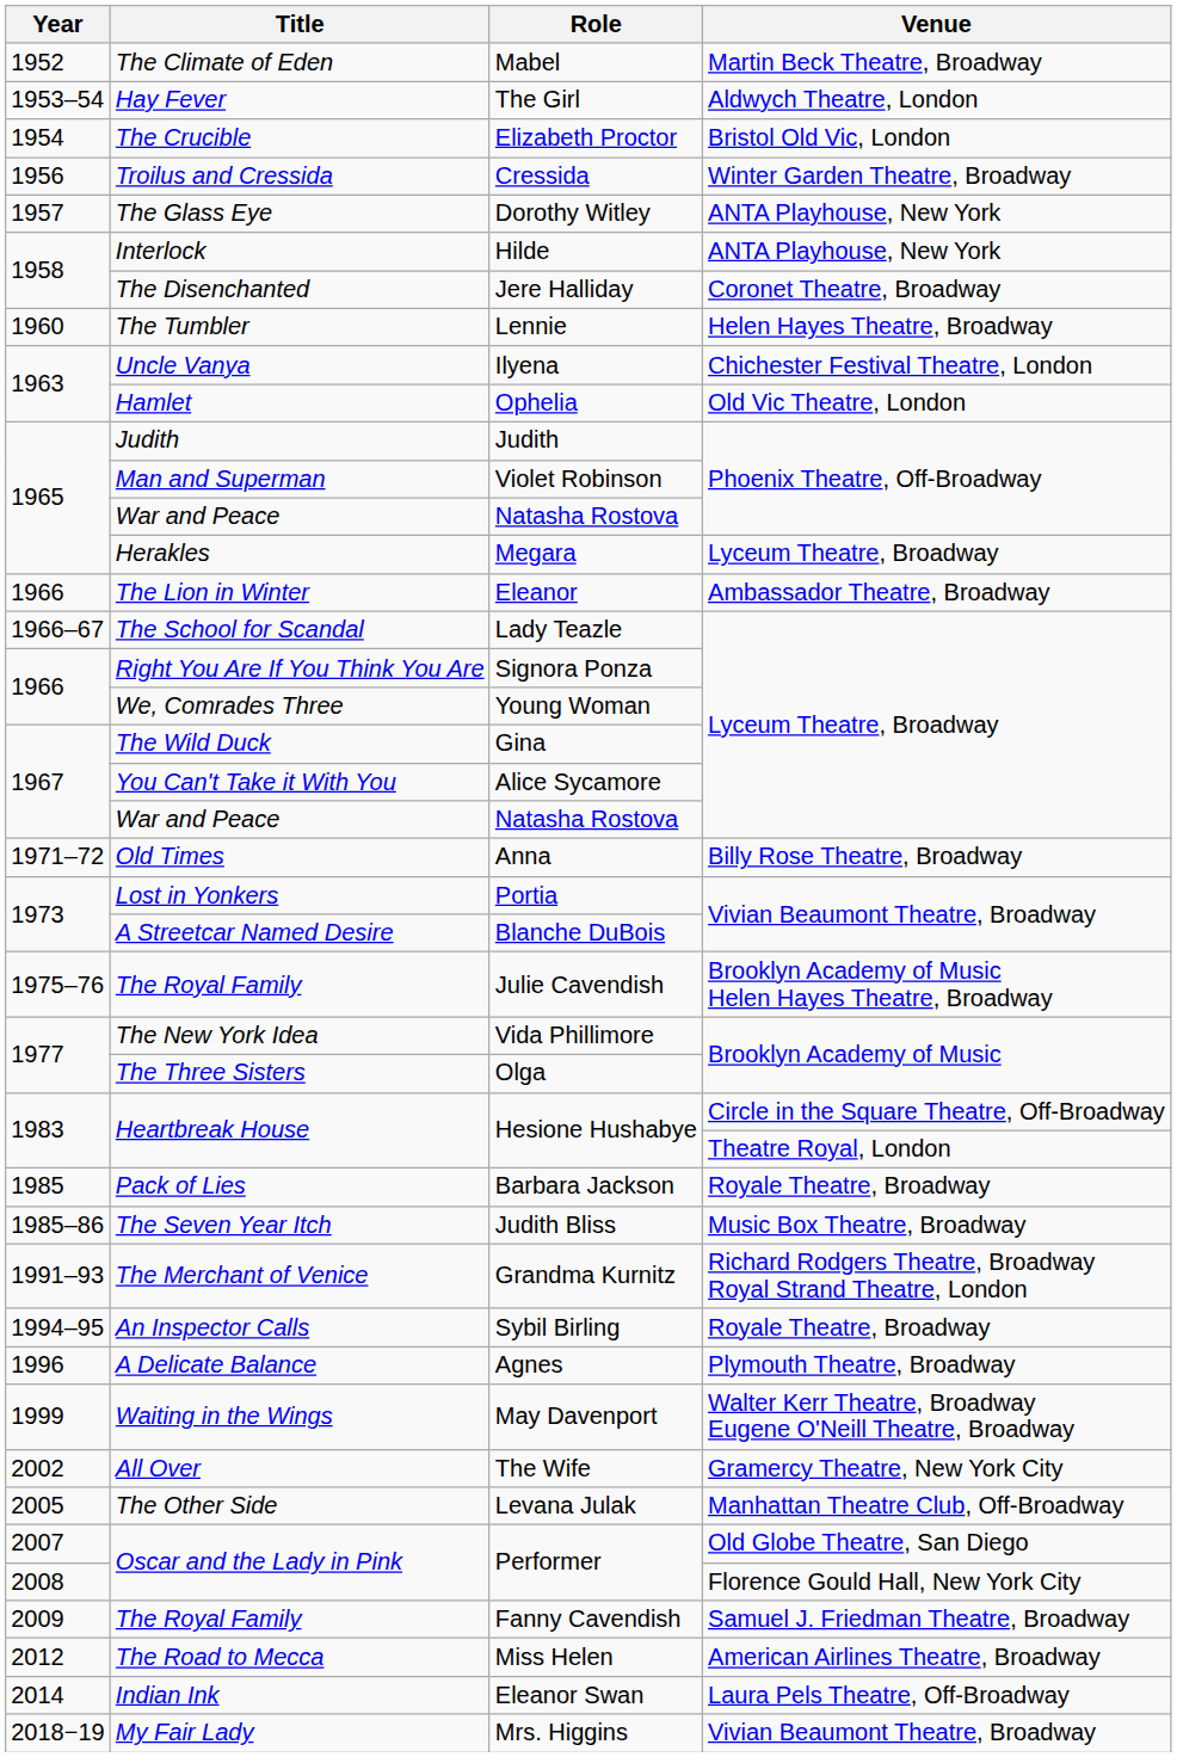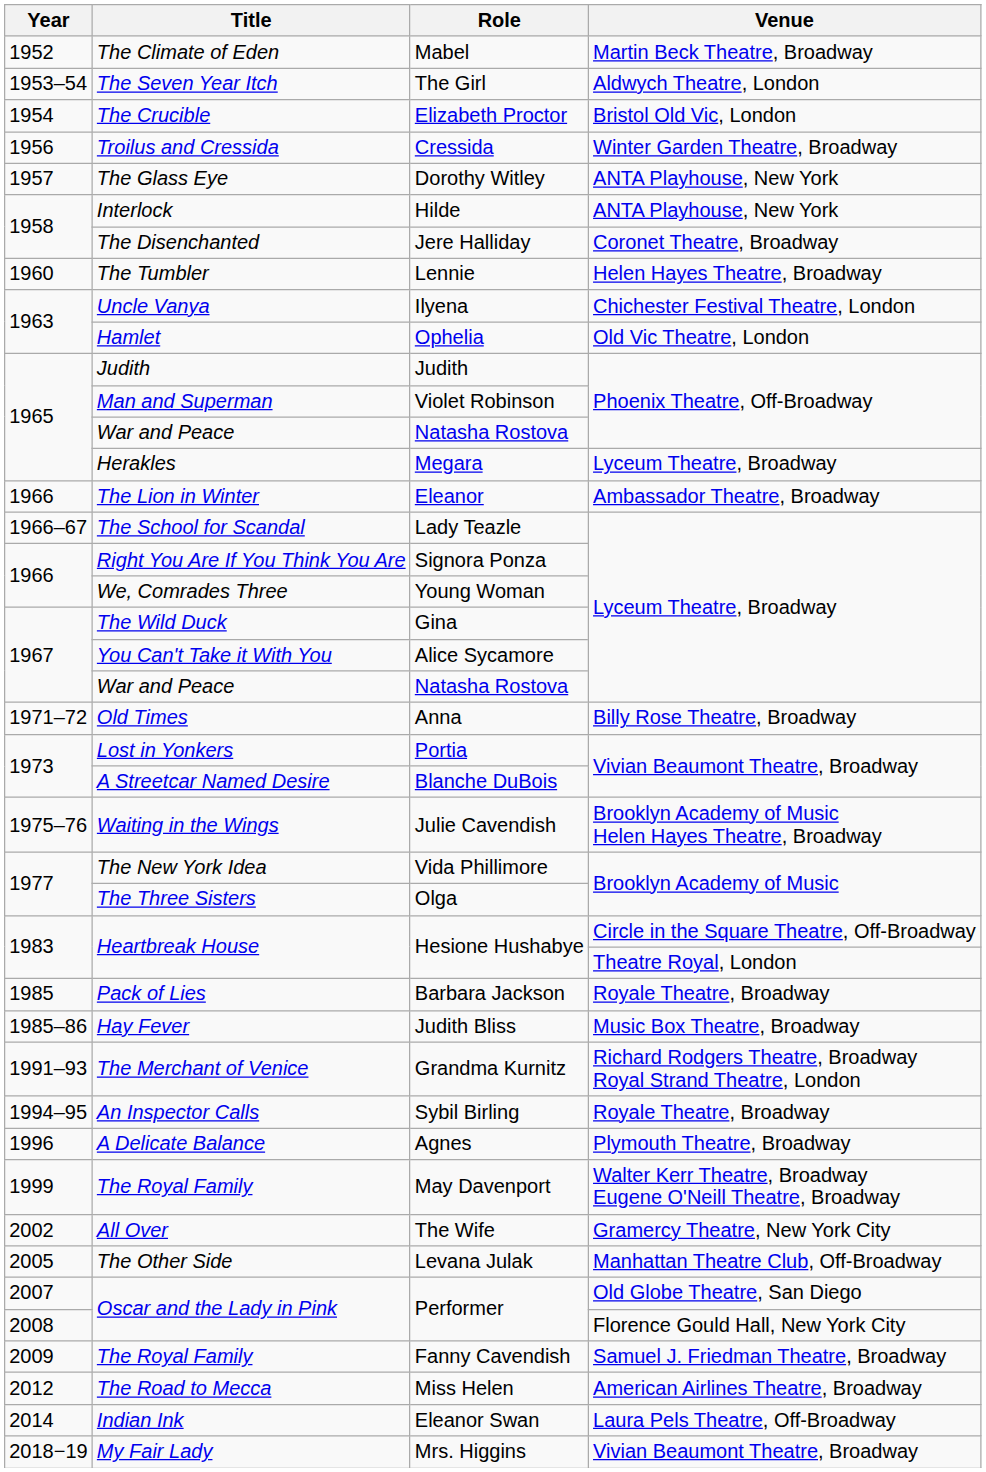The Girl | Title: Hay Fever -> The Seven Year Itch
Julie Cavendish | Title: The Royal Family -> Waiting in the Wings
Judith Bliss | Title: The Seven Year Itch -> Hay Fever
May Davenport | Title: Waiting in the Wings -> The Royal Family
